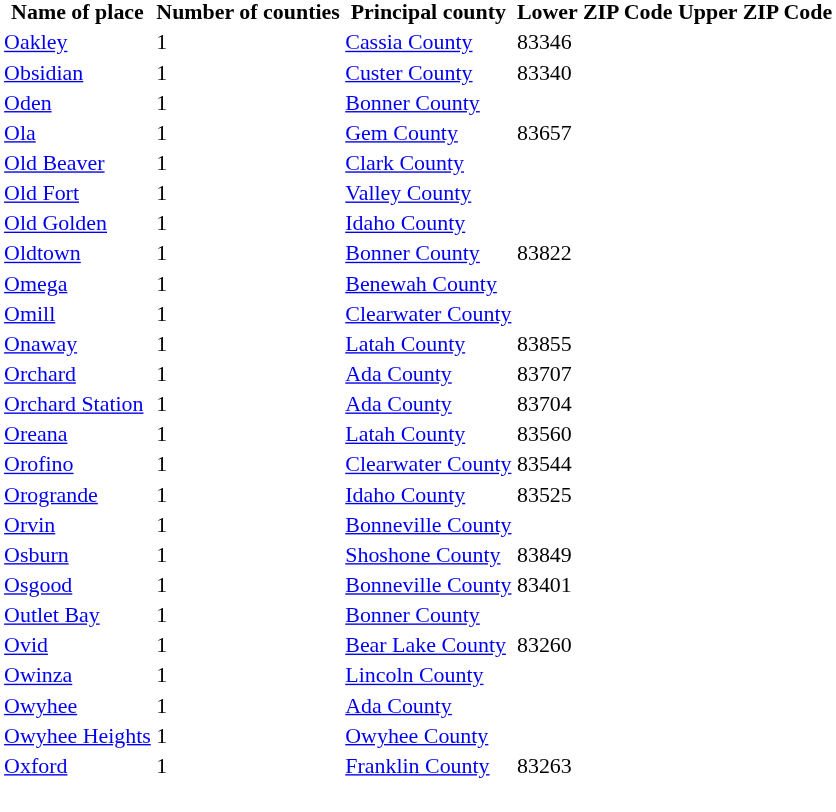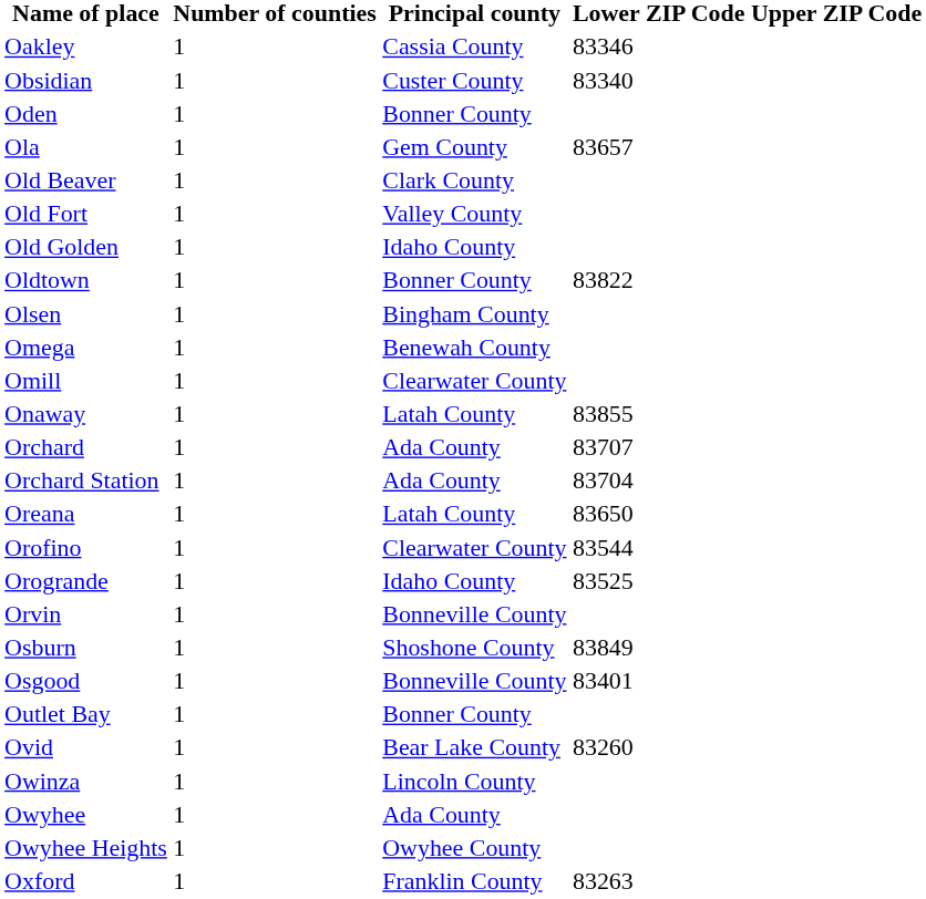+ row: Olsen | 1 | Bingham County
Oreana | Lower ZIP Code: 83560 -> 83650
